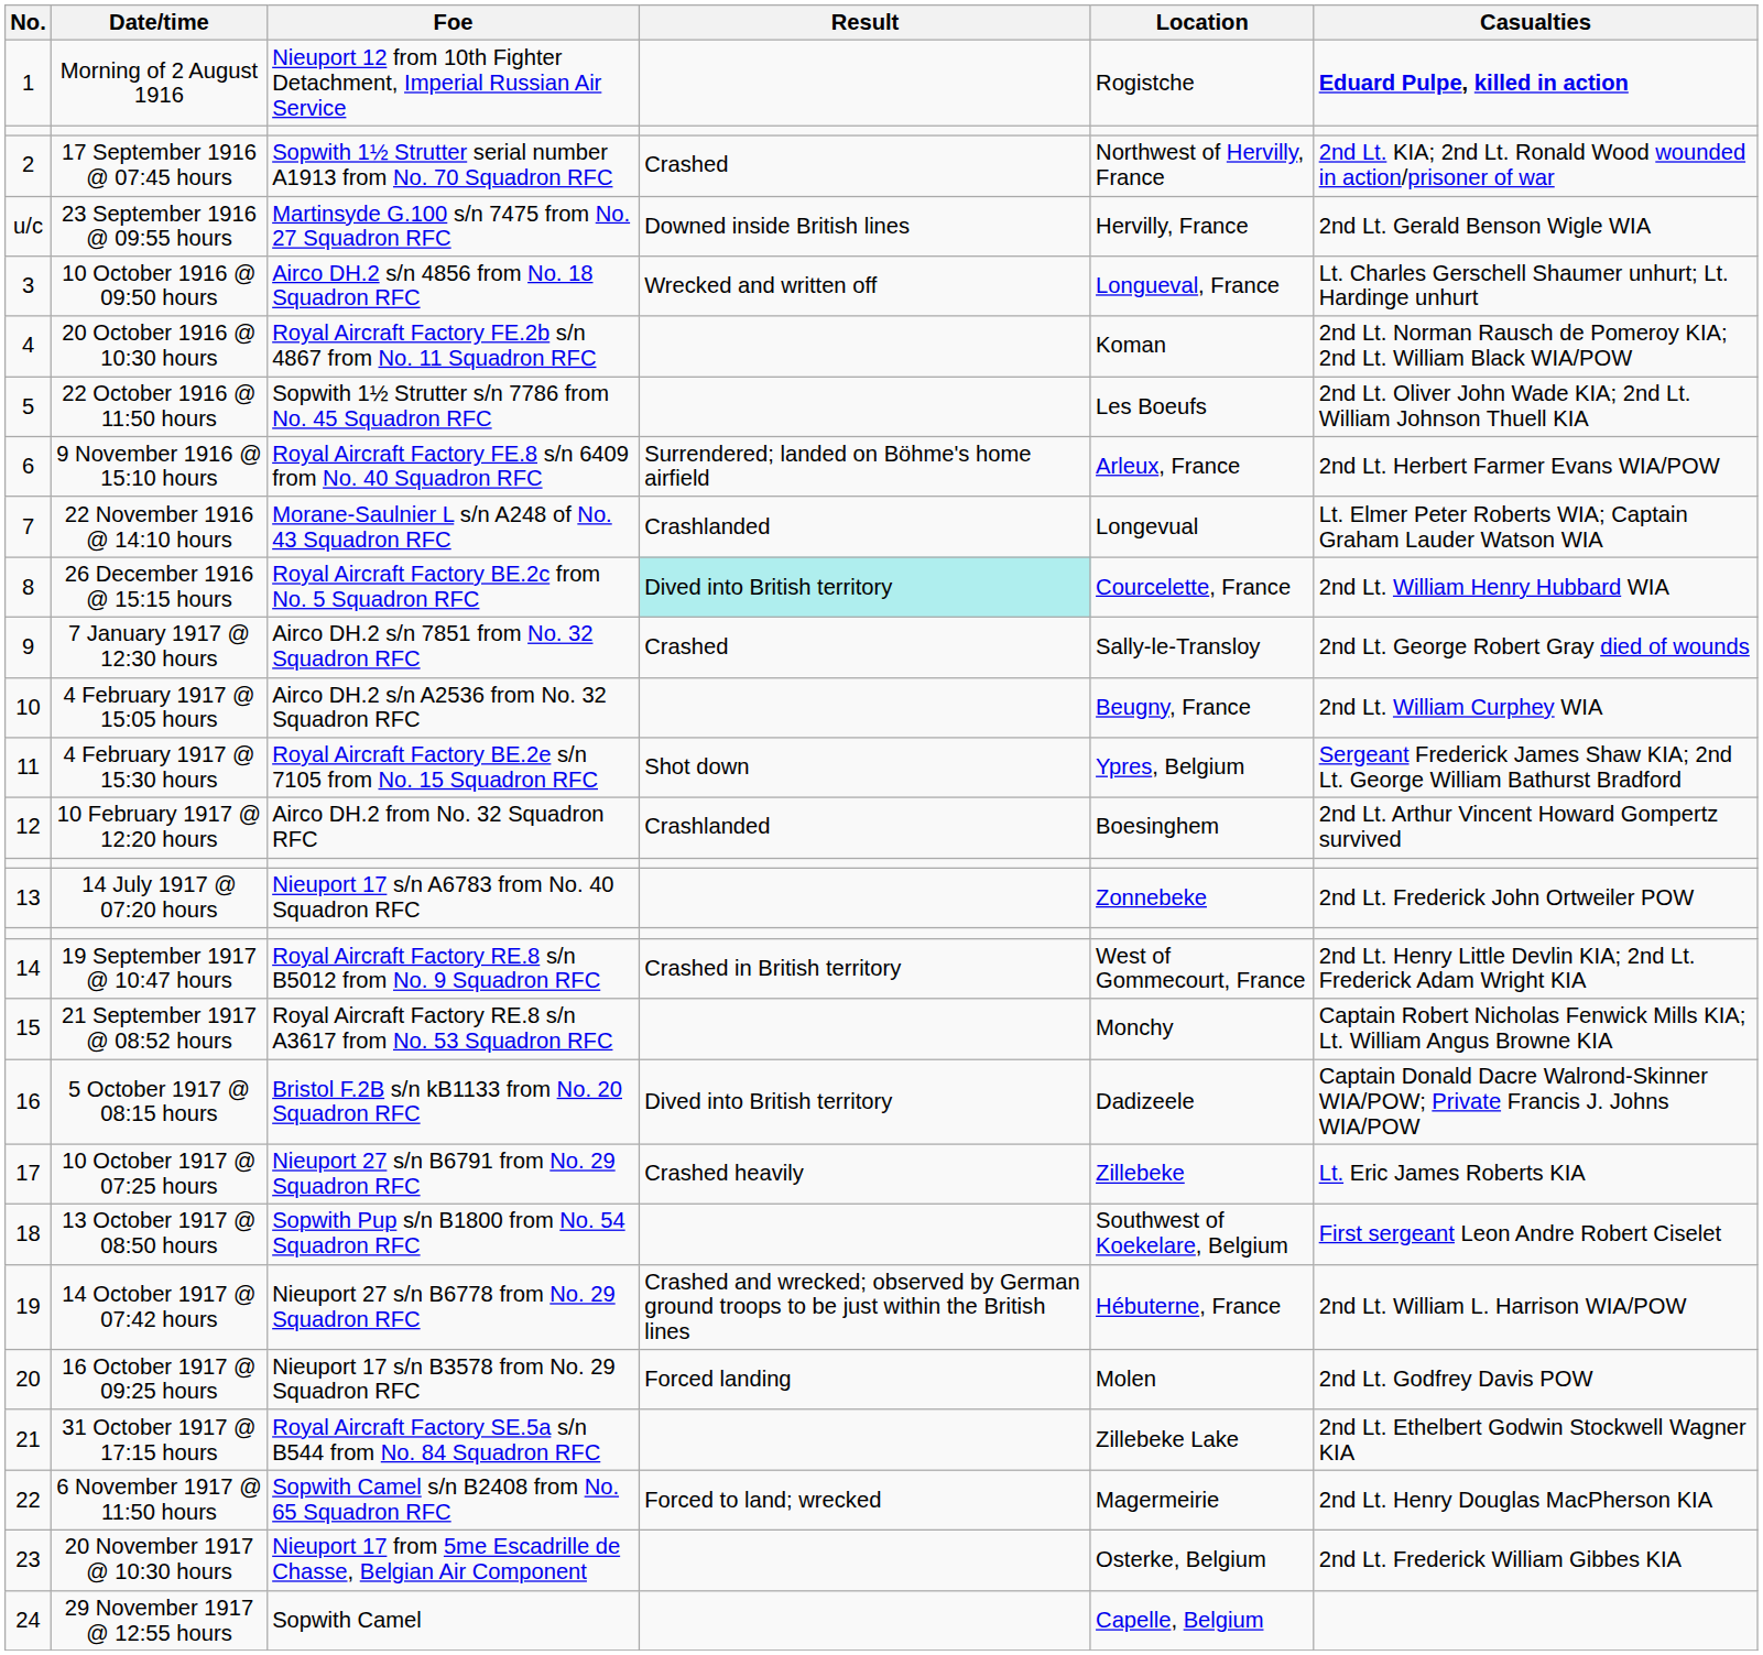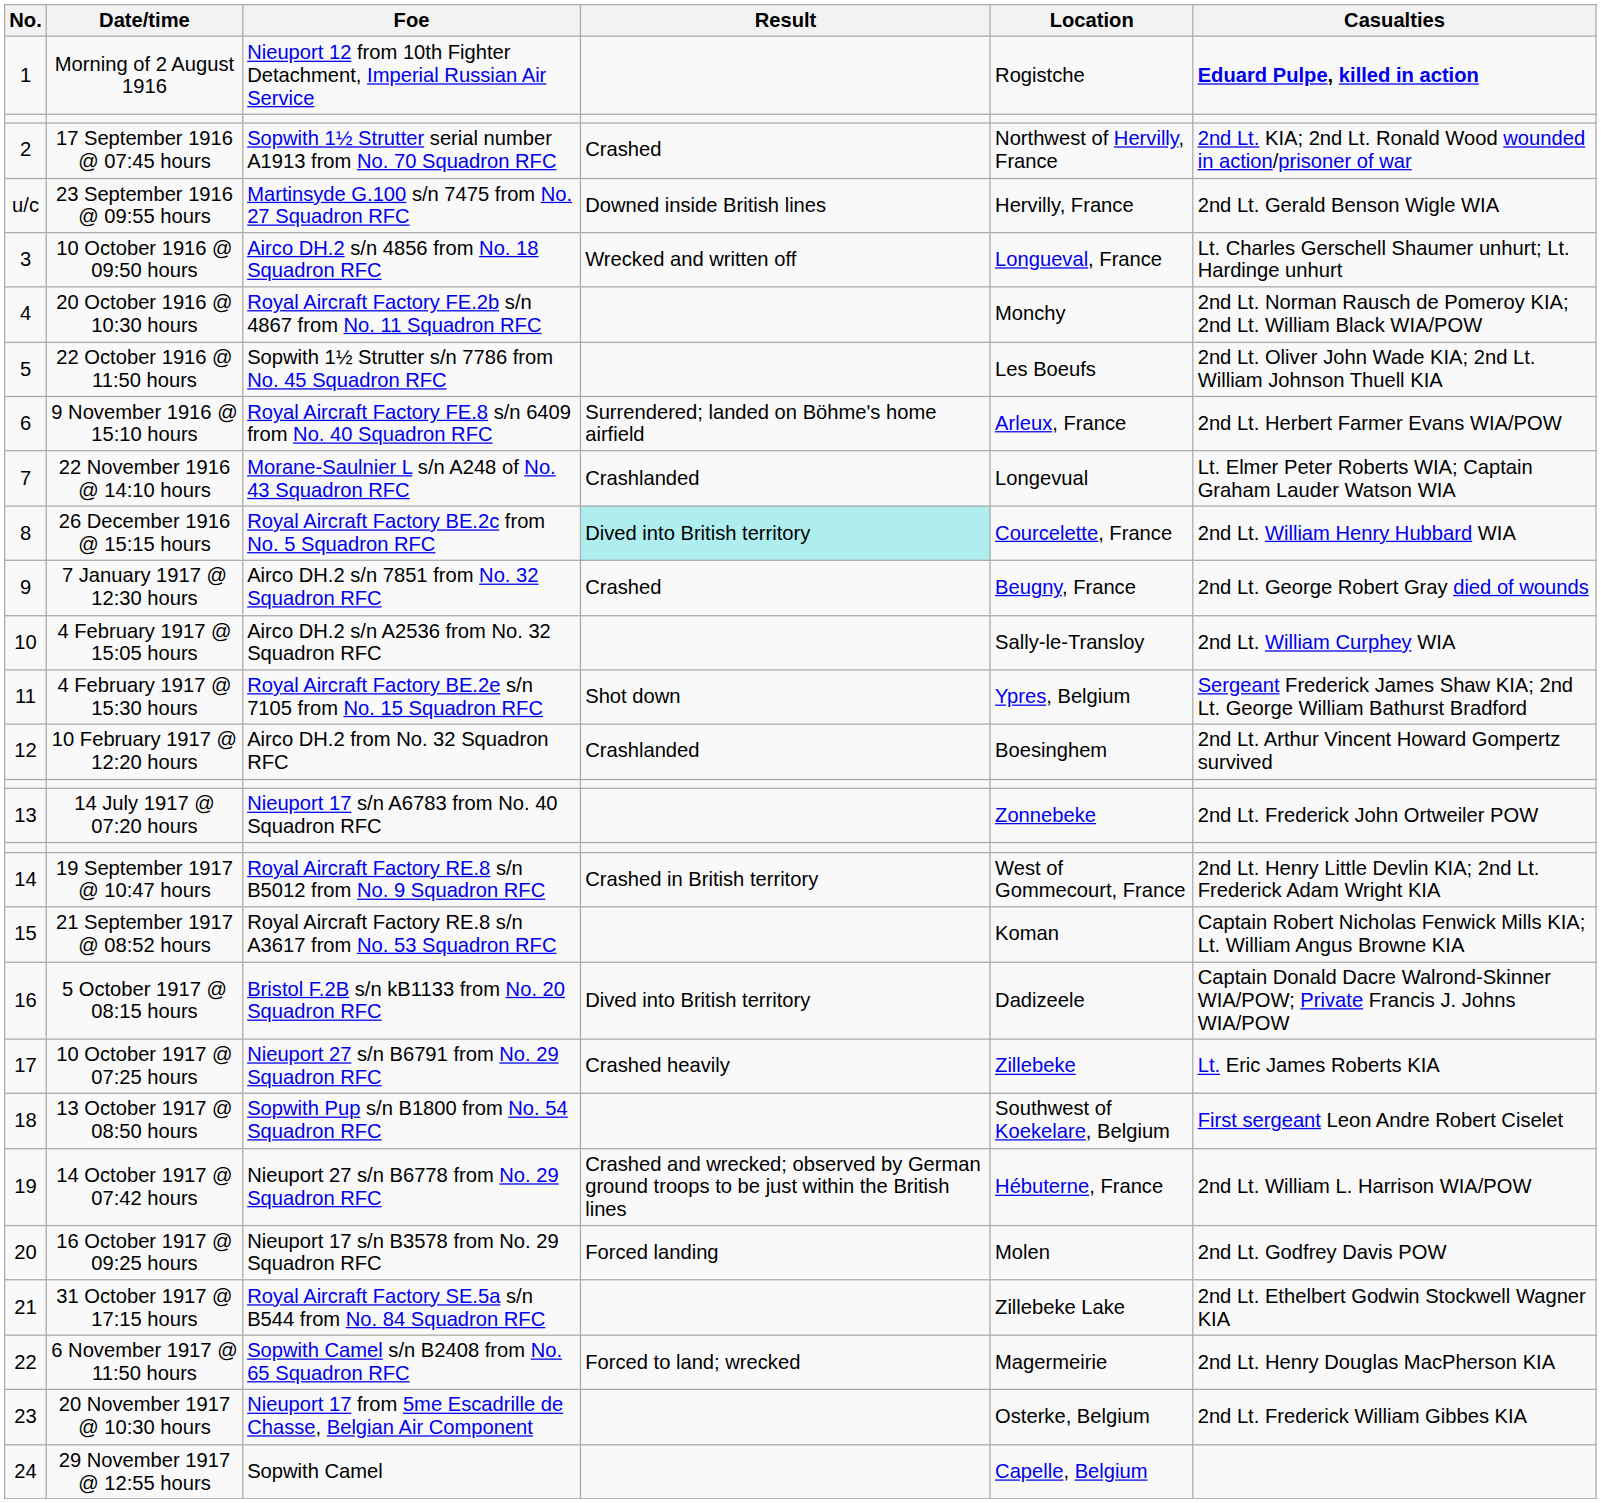20 October 1916 @ 10:30 hours | Location: Koman -> Monchy
7 January 1917 @ 12:30 hours | Location: Sally-le-Transloy -> Beugny, France
4 February 1917 @ 15:05 hours | Location: Beugny, France -> Sally-le-Transloy
21 September 1917 @ 08:52 hours | Location: Monchy -> Koman
